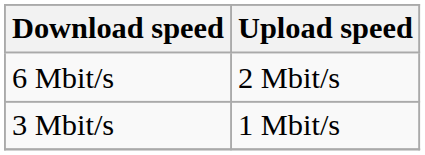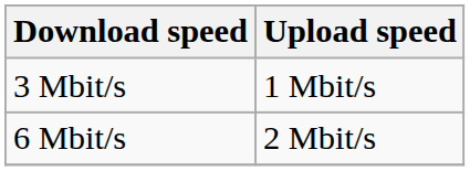rows swapped: 3 Mbit/s <-> 6 Mbit/s
